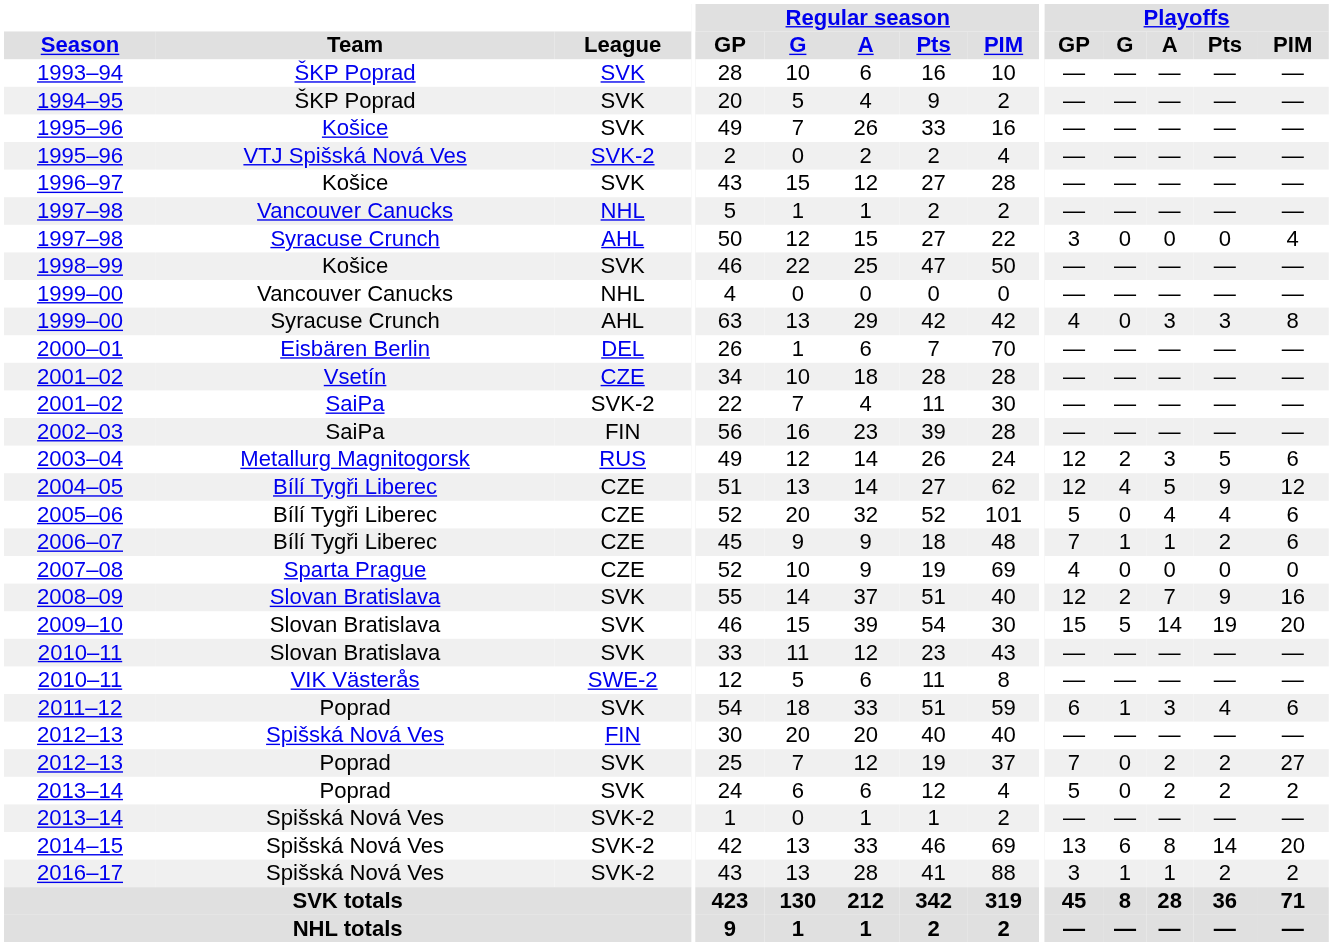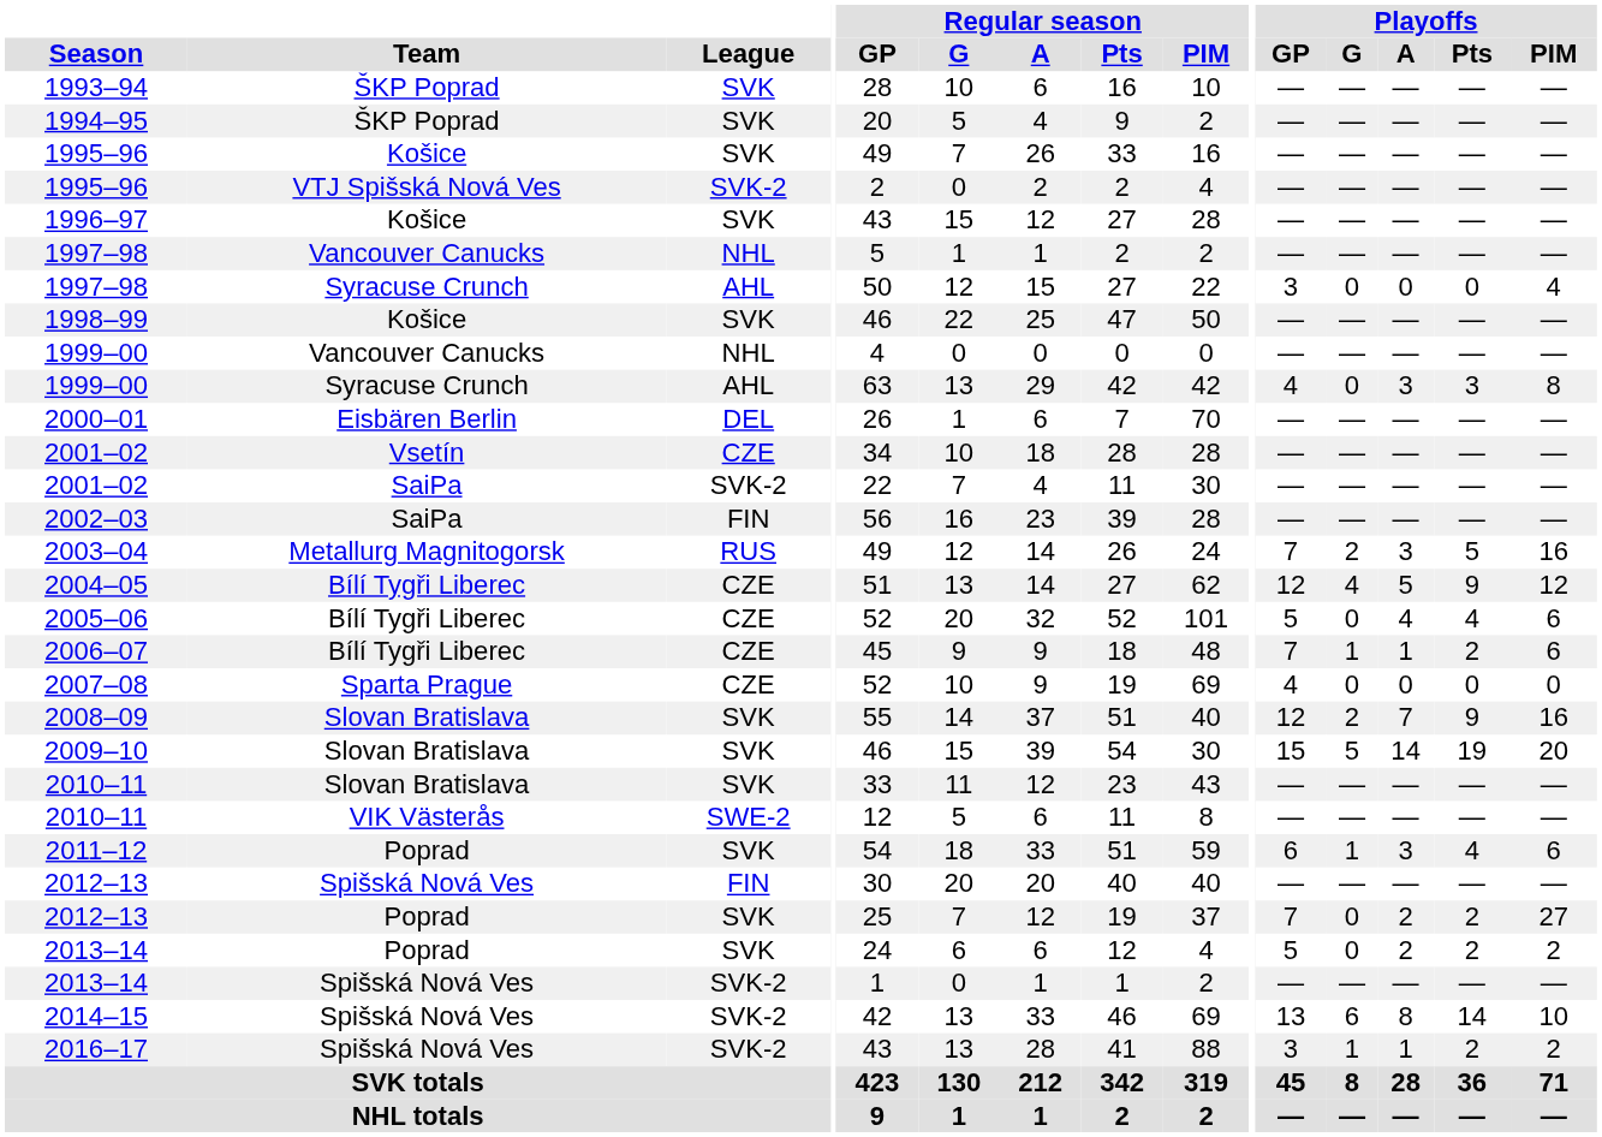2003–04 | Playoffs / GP: 12 -> 7
2003–04 | Playoffs / PIM: 6 -> 16
2014–15 | Playoffs / PIM: 20 -> 10
